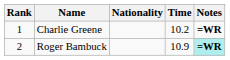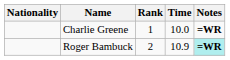columns swapped: Rank <-> Nationality
Charlie Greene | Time: 10.2 -> 10.0
